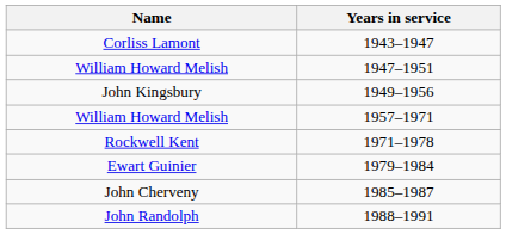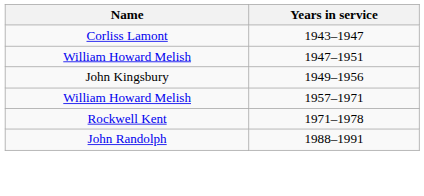- row: Ewart Guinier | 1979–1984
- row: John Cherveny | 1985–1987
